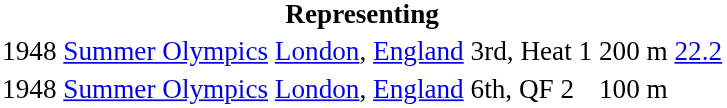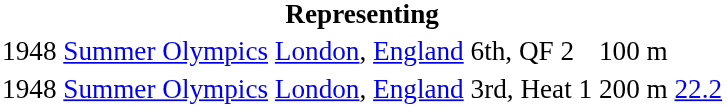rows swapped: 6th, QF 2 <-> 3rd, Heat 1
